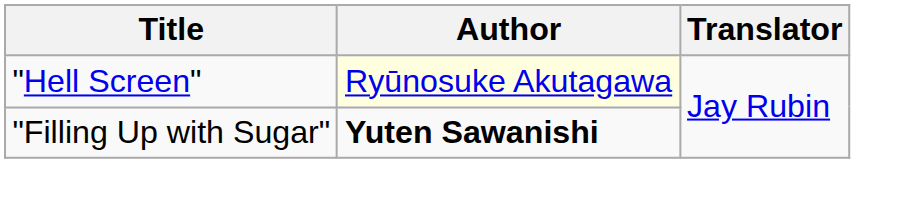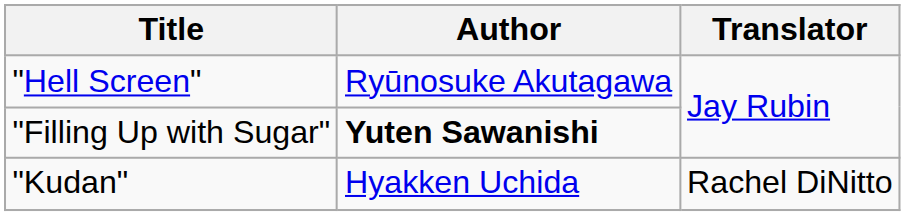"Hell Screen" | Author: lightyellow background -> no background
+ row: "Kudan" | Hyakken Uchida | Rachel DiNitto
